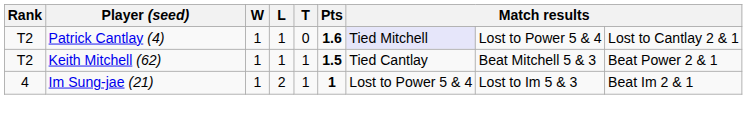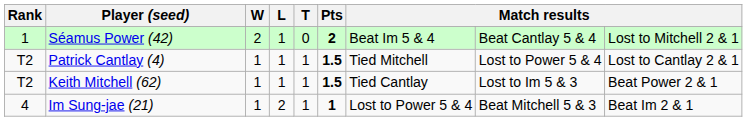+ row: 1 | Séamus Power (42) | 2 | 1 | 0 | 2 | Beat Im 5 & 4 | Beat Cantlay 5 & 4 | Lost to Mitchell 2 & 1
Patrick Cantlay (4) | T: 0 -> 1
Patrick Cantlay (4) | Pts: 1.6 -> 1.5
Patrick Cantlay (4) | column 7: lavender background -> no background
Keith Mitchell (62) | column 8: Beat Mitchell 5 & 3 -> Lost to Im 5 & 3
Im Sung-jae (21) | column 8: Lost to Im 5 & 3 -> Beat Mitchell 5 & 3
